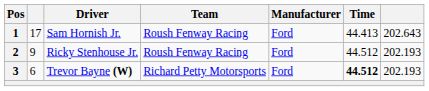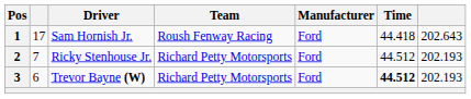1 | Time: 44.413 -> 44.418
2 | column 2: 9 -> 7
2 | Team: Roush Fenway Racing -> Richard Petty Motorsports
